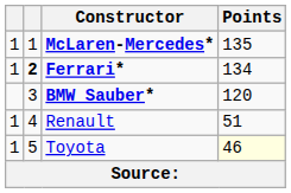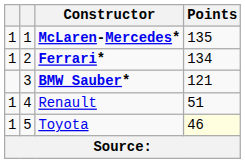Ferrari* | column 2: bold -> normal
BMW Sauber* | Points: 120 -> 121
